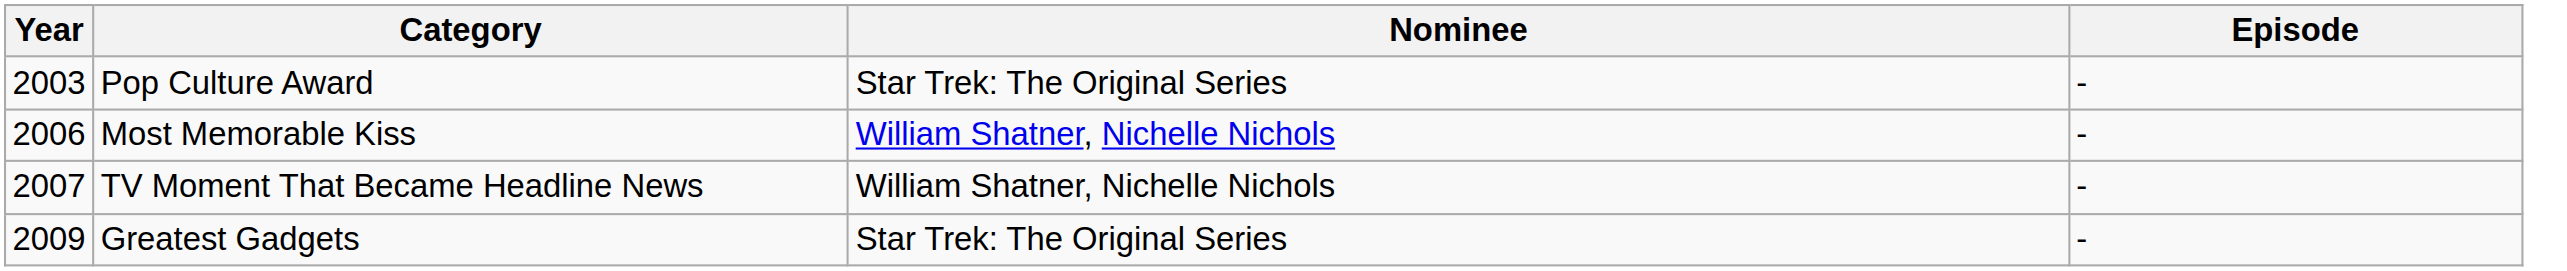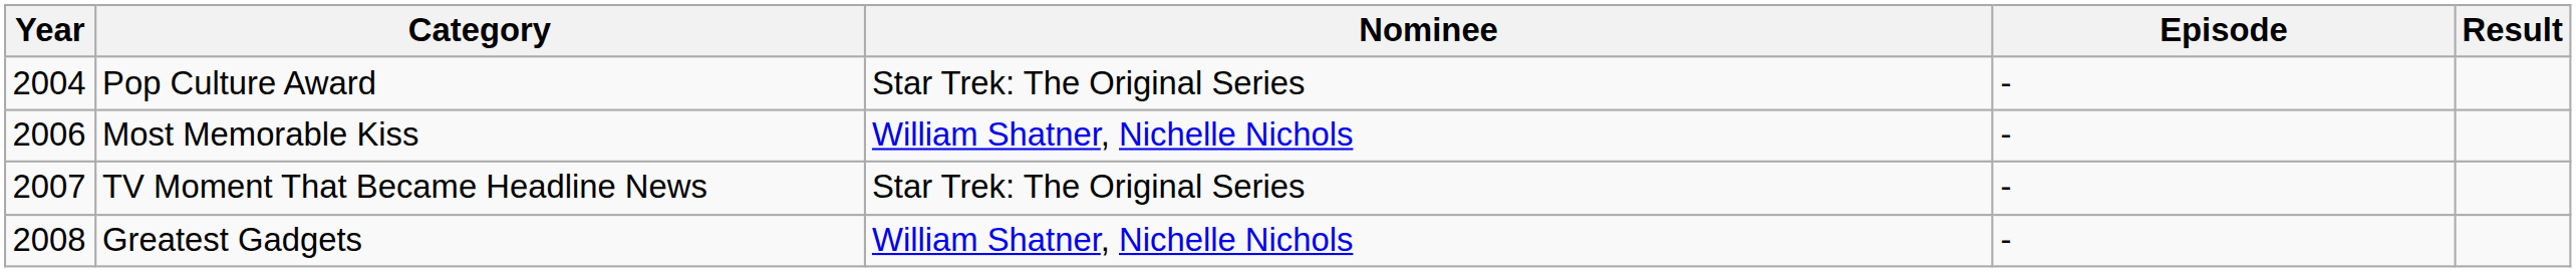+ column: Result
Pop Culture Award | Year: 2003 -> 2004
TV Moment That Became Headline News | Nominee: William Shatner, Nichelle Nichols -> Star Trek: The Original Series
Greatest Gadgets | Year: 2009 -> 2008
Greatest Gadgets | Nominee: Star Trek: The Original Series -> William Shatner, Nichelle Nichols
